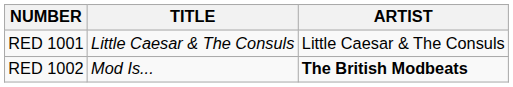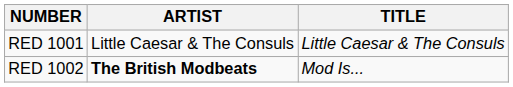columns swapped: ARTIST <-> TITLE
